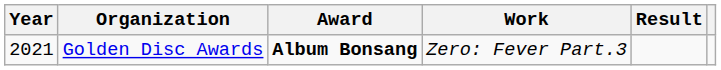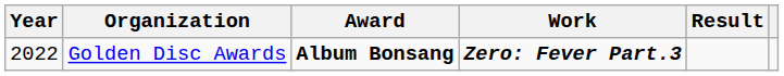Golden Disc Awards | Year: 2021 -> 2022
Golden Disc Awards | Work: normal -> bold
